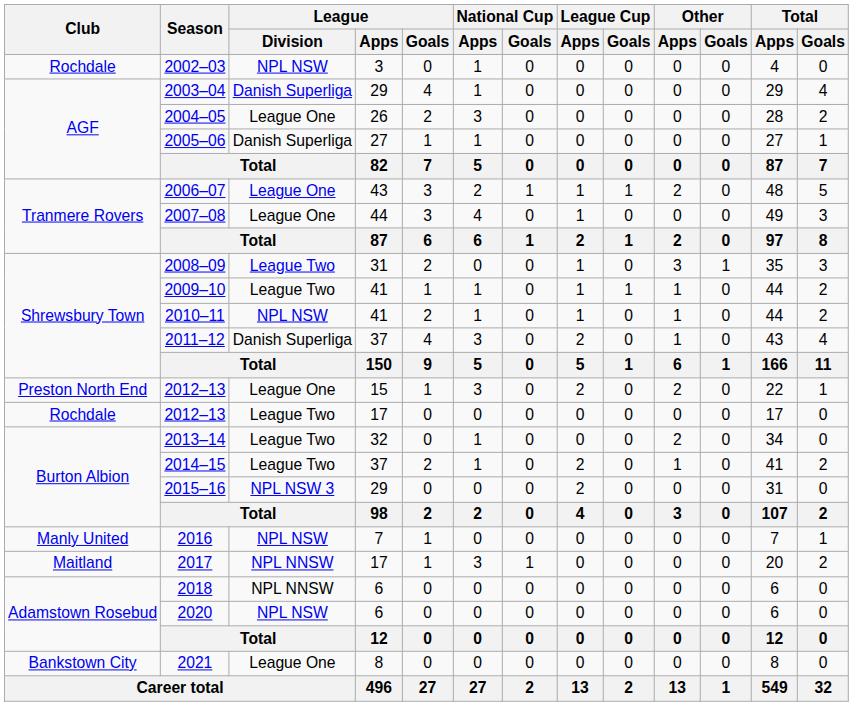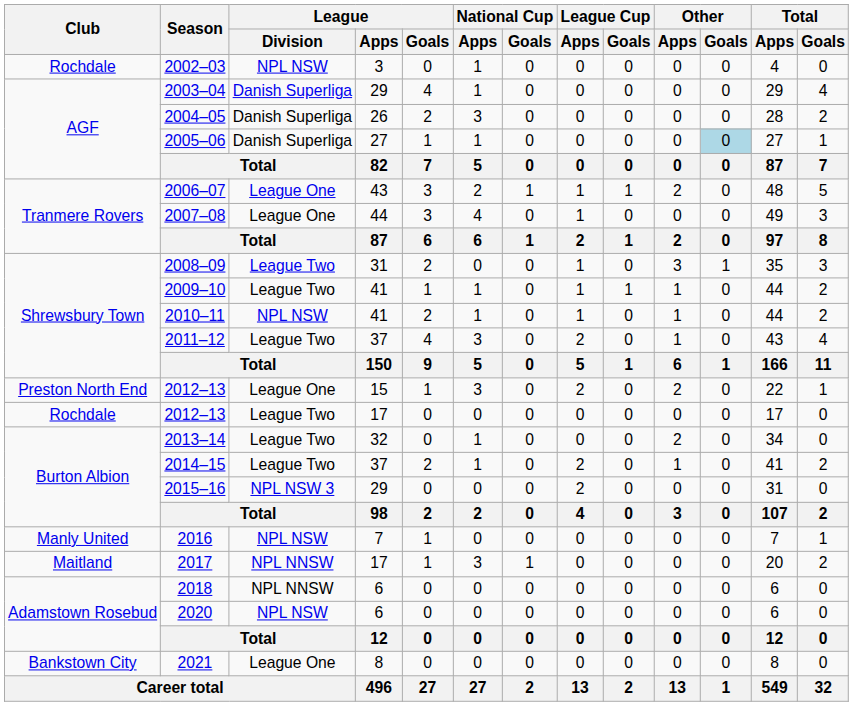2004–05 | League / Division: League One -> Danish Superliga
2005–06 | Other / Goals: no background -> lightblue background
2011–12 | League / Division: Danish Superliga -> League Two
